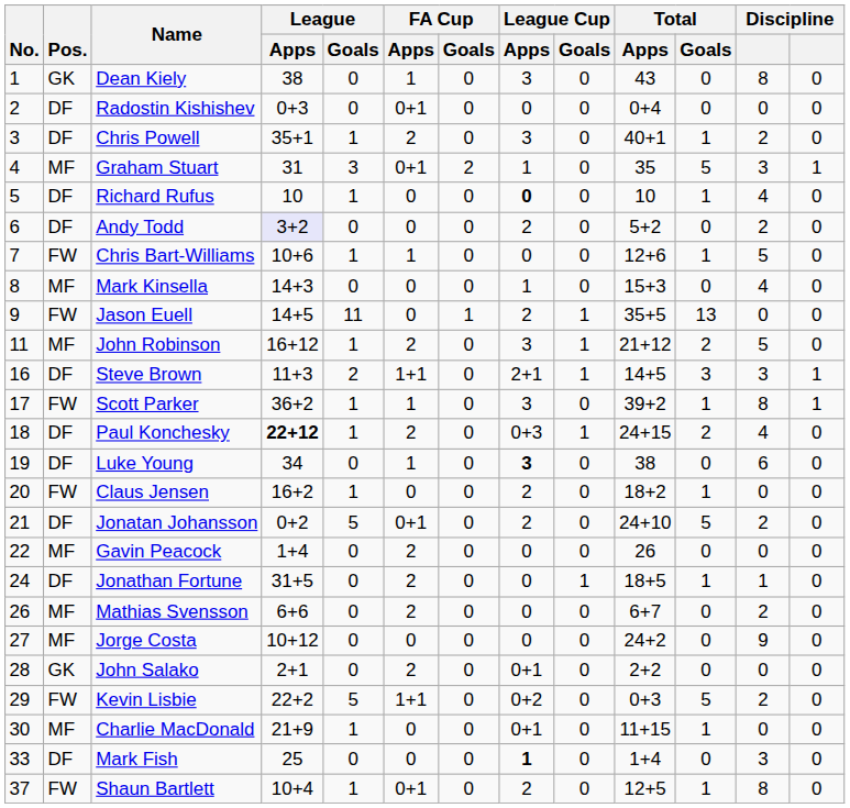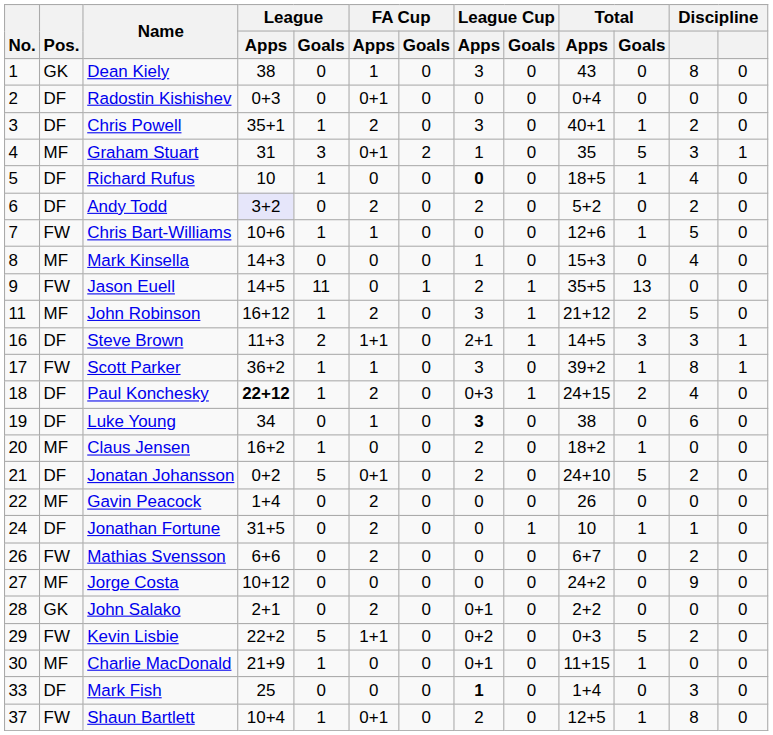Richard Rufus | Total / Apps: 10 -> 18+5
Andy Todd | FA Cup / Apps: 0 -> 2
Claus Jensen | Pos.: FW -> MF
Jonathan Fortune | Total / Apps: 18+5 -> 10
Mathias Svensson | Pos.: MF -> FW
